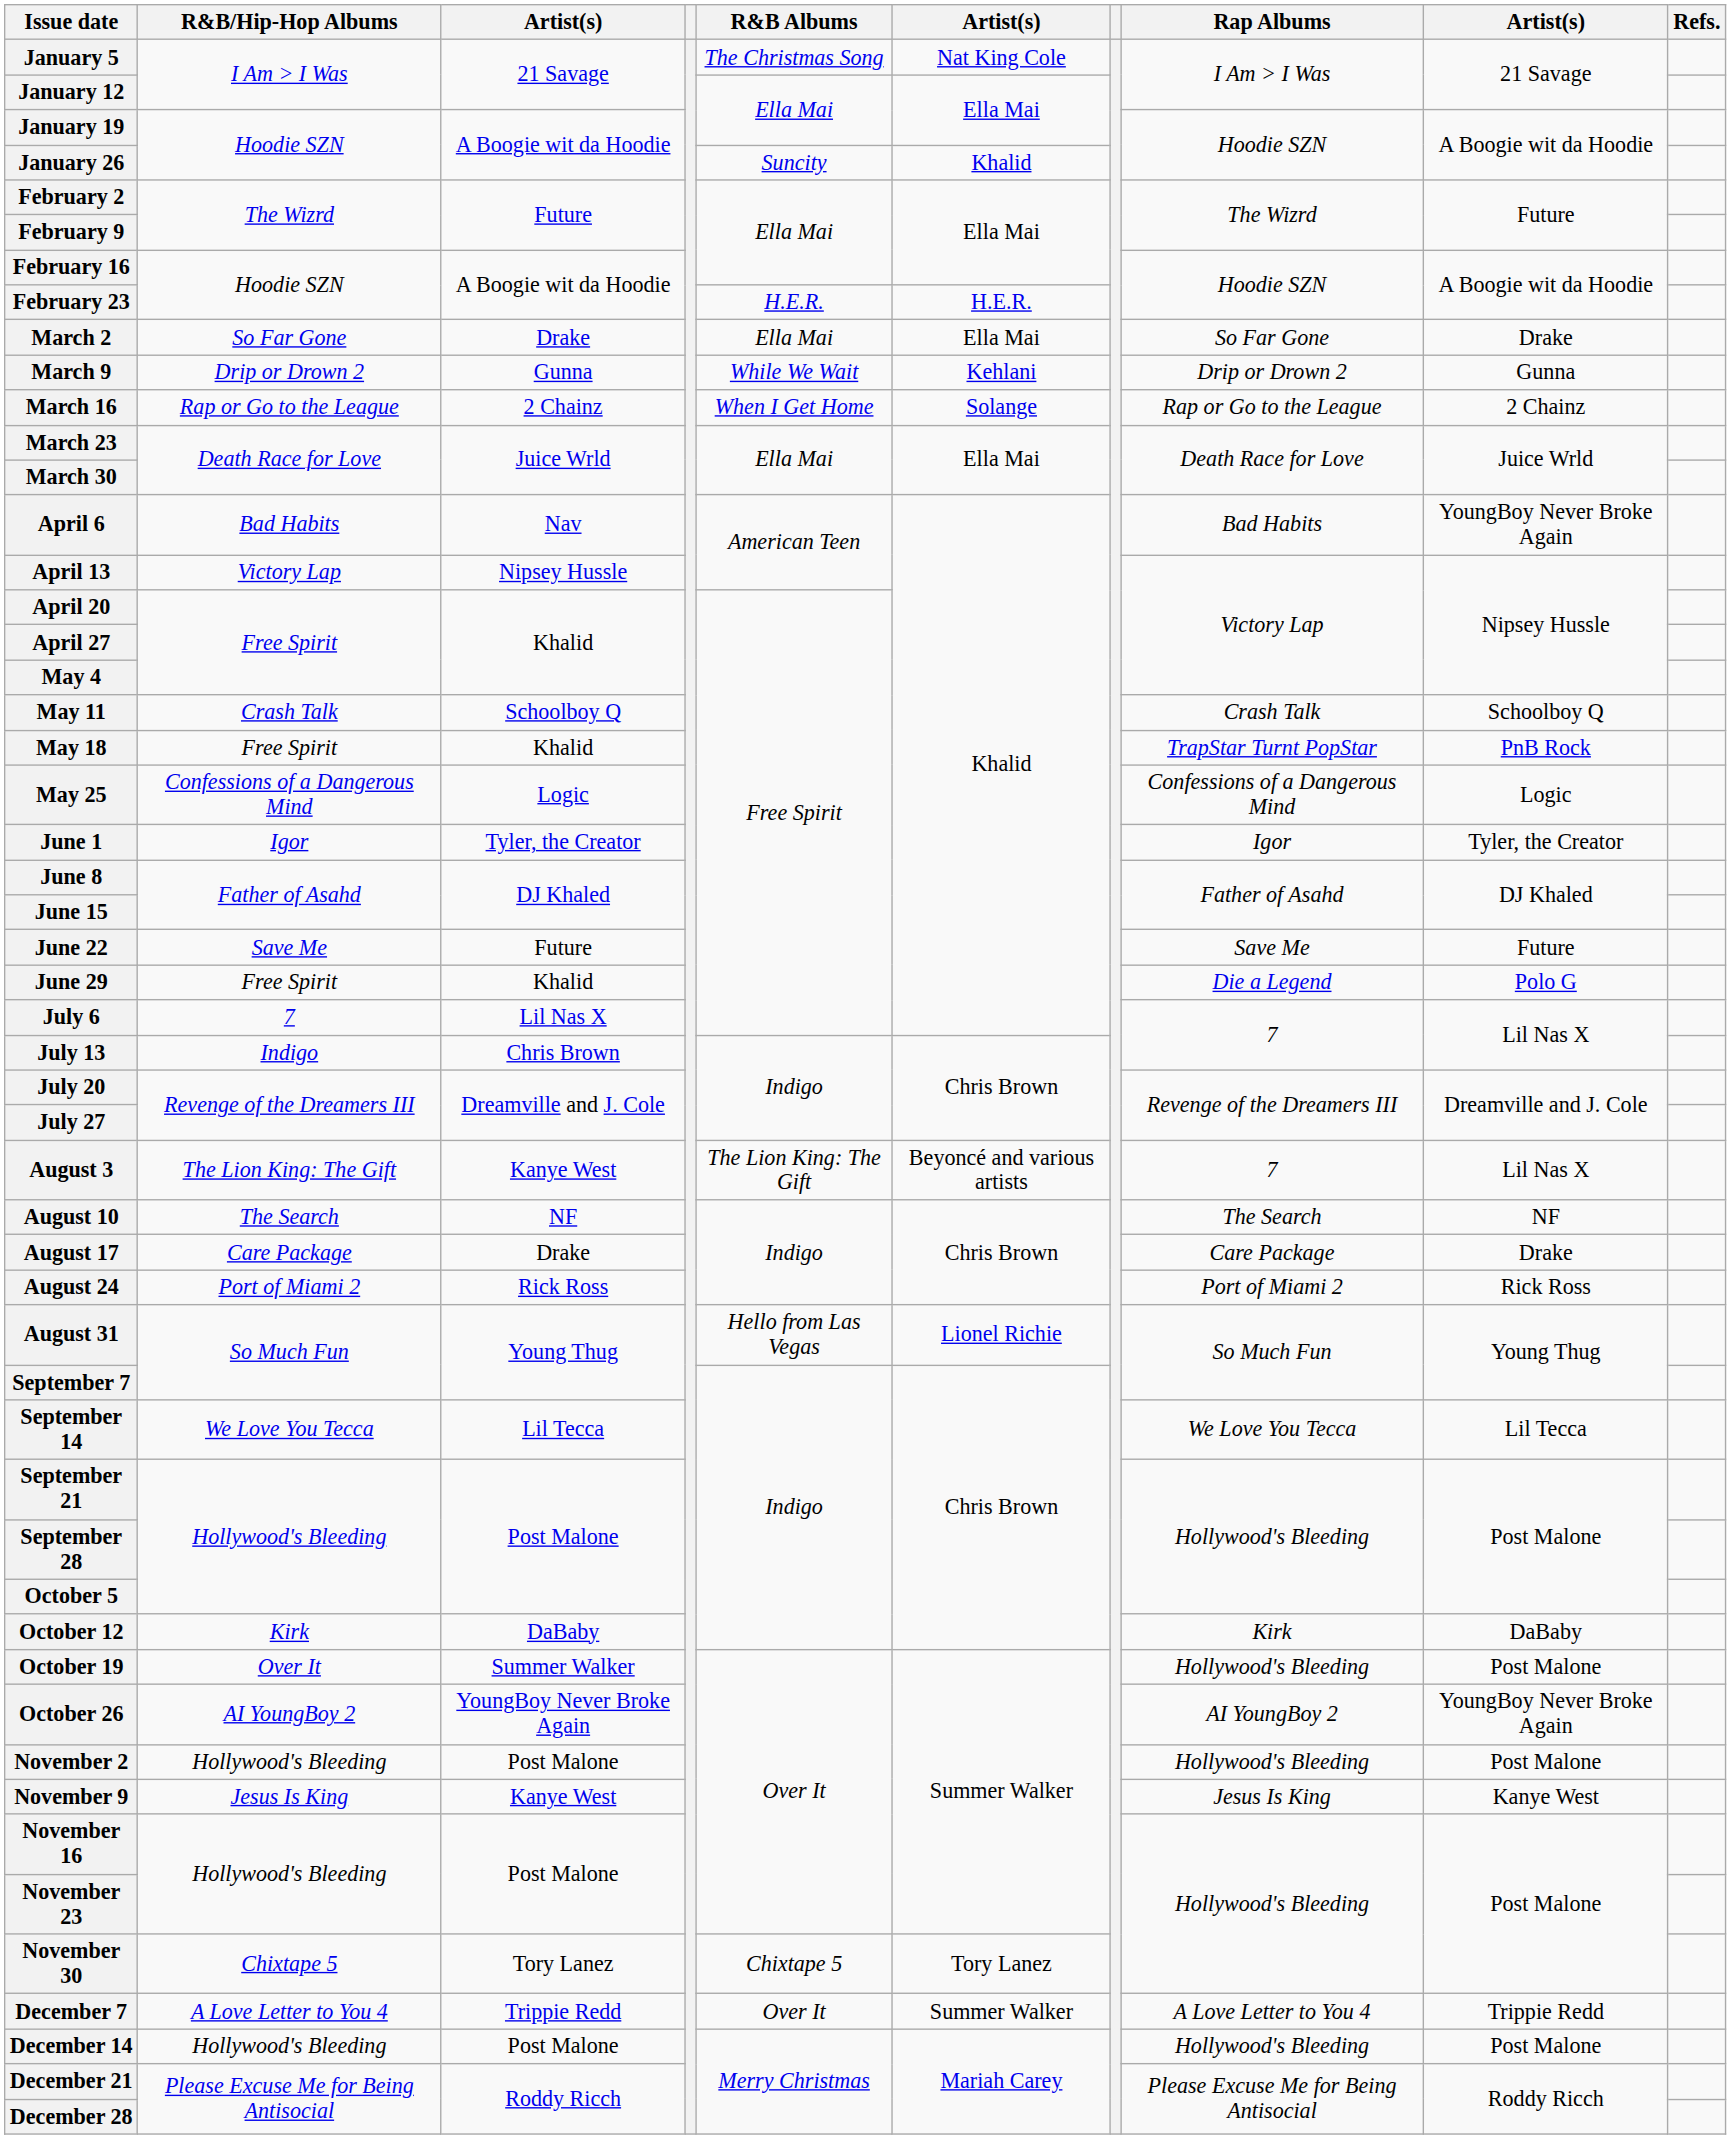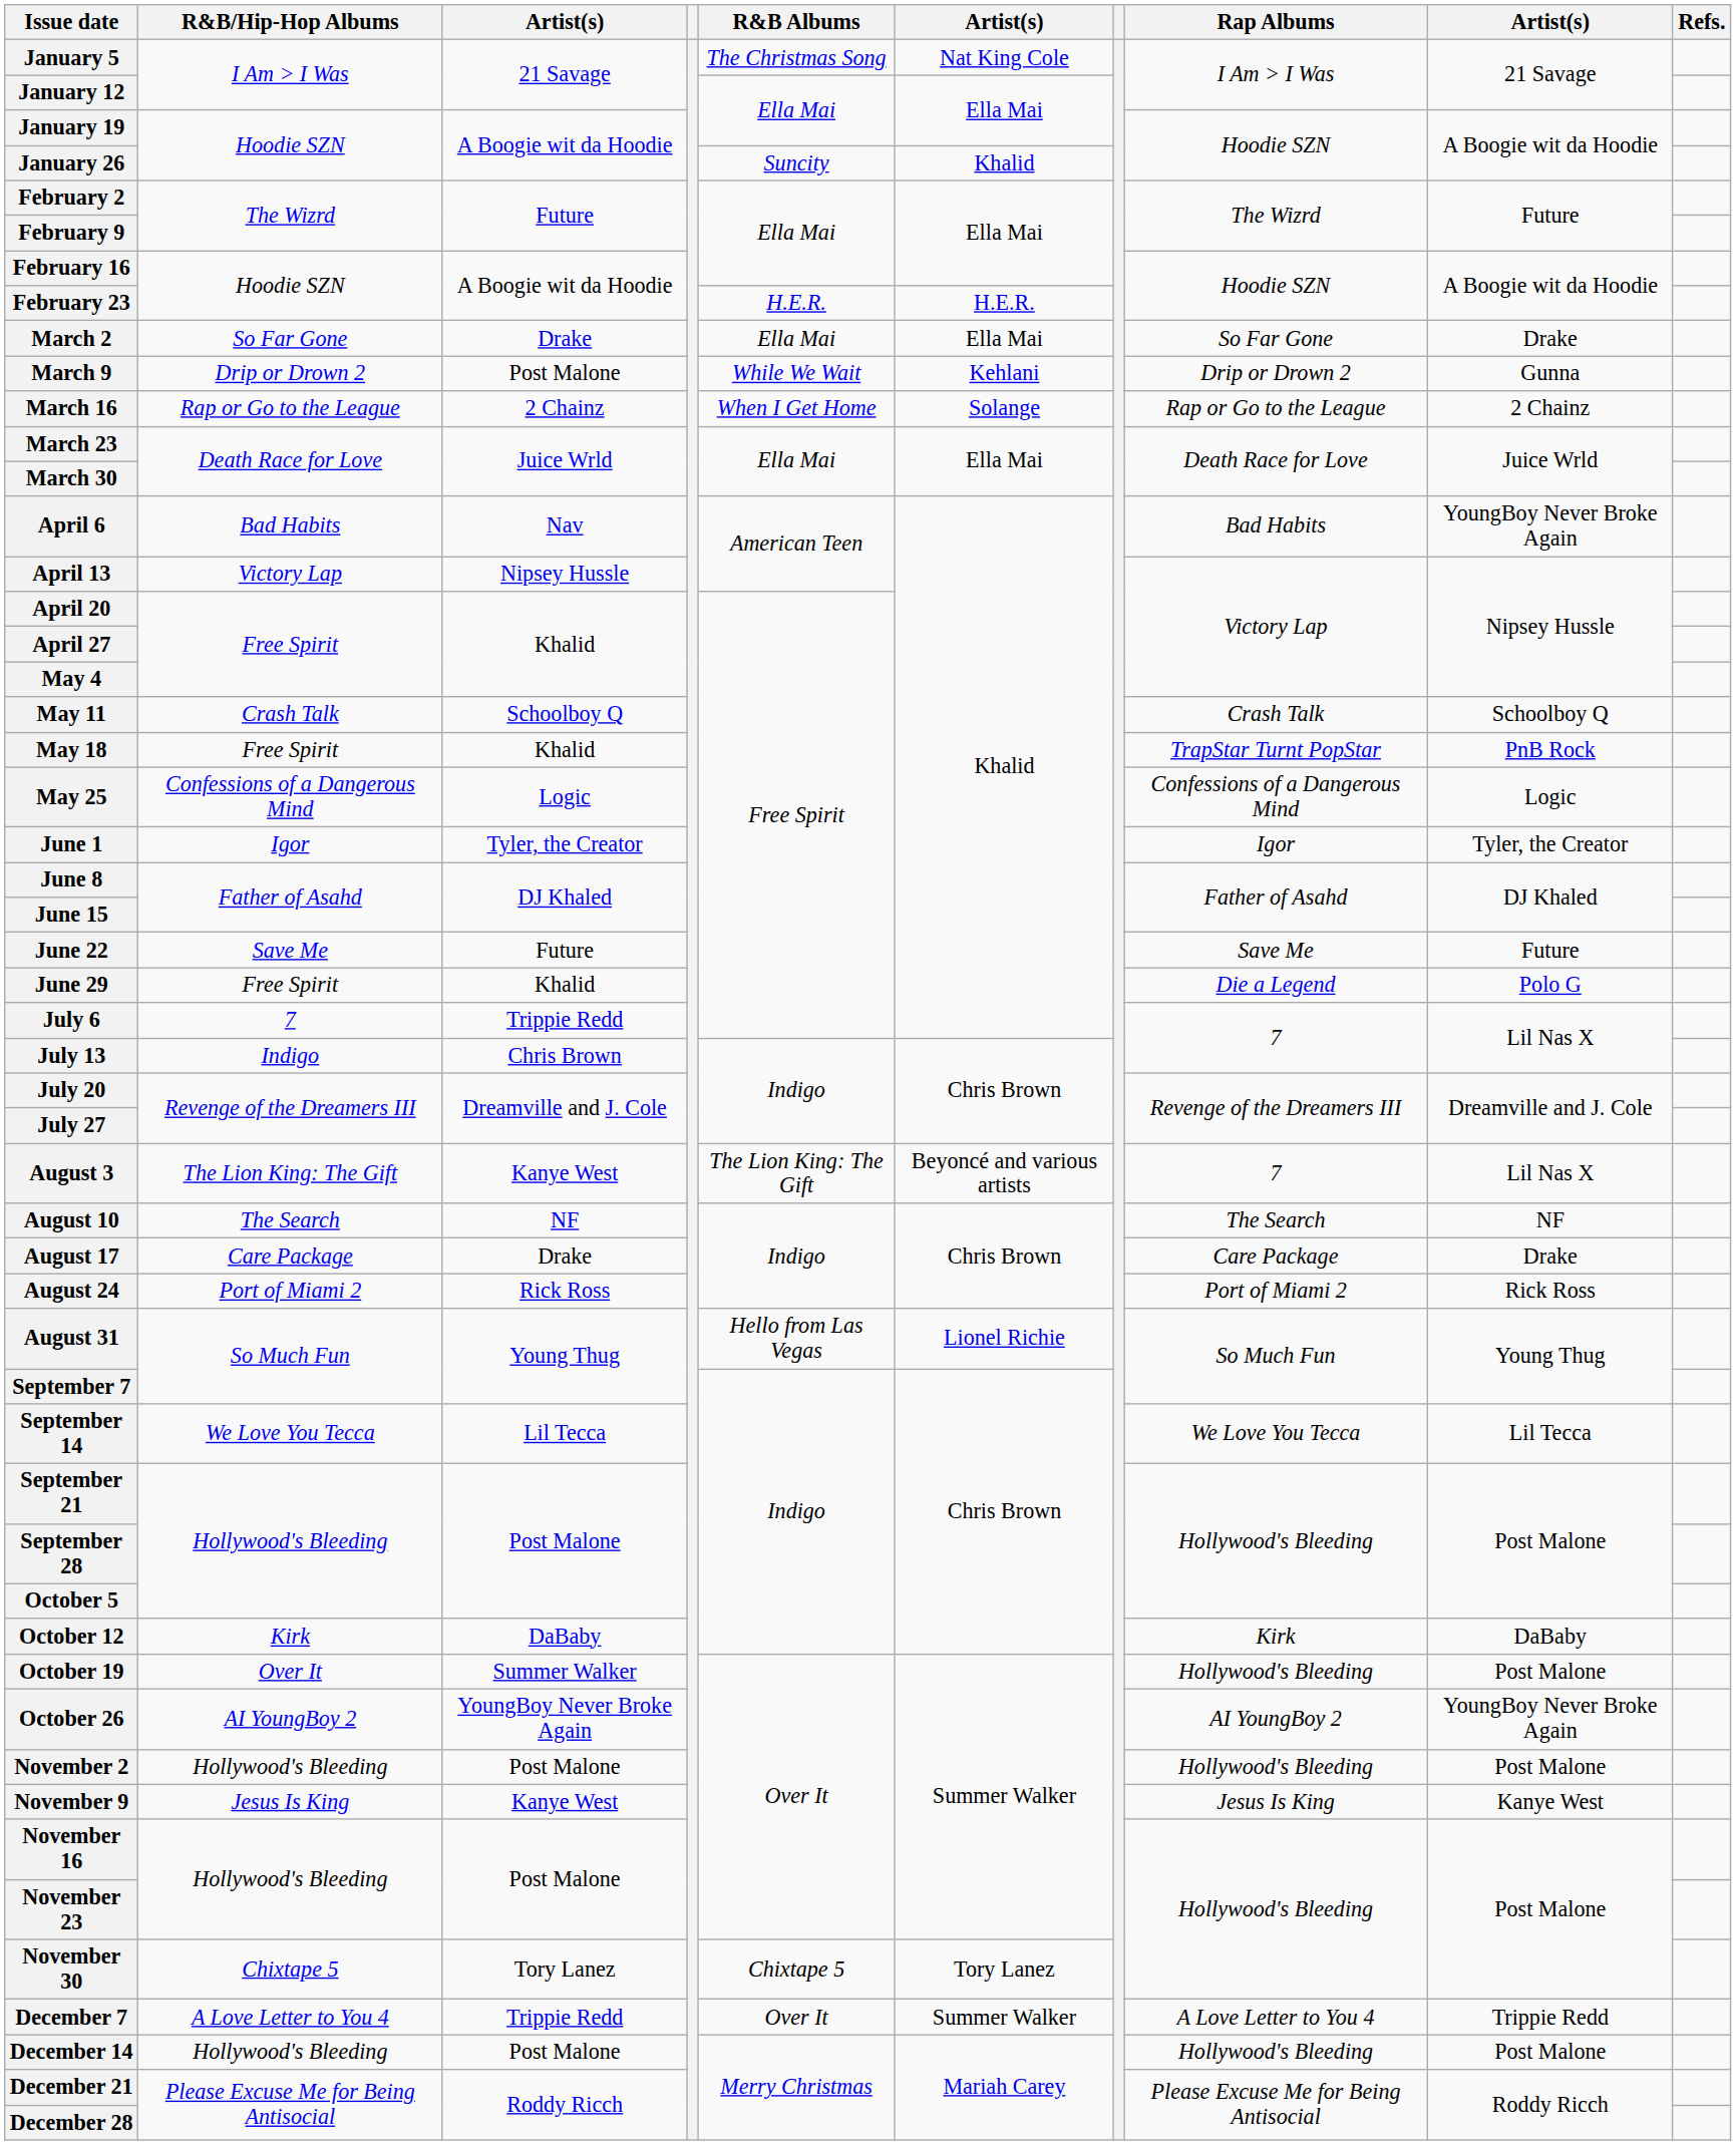March 9 | column 3: Gunna -> Post Malone
July 6 | column 3: Lil Nas X -> Trippie Redd
